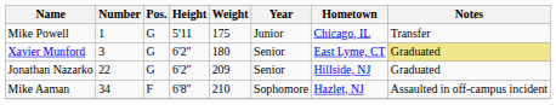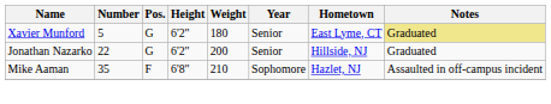- row: Mike Powell | 1 | G | 5'11 | 175 | Junior | Chicago, IL | Transfer
Xavier Munford | Number: 3 -> 5
Jonathan Nazarko | Weight: 209 -> 200
Mike Aaman | Number: 34 -> 35
